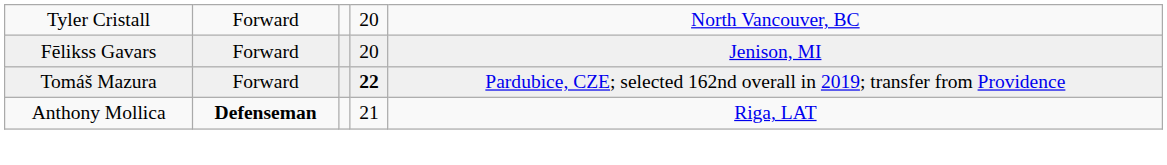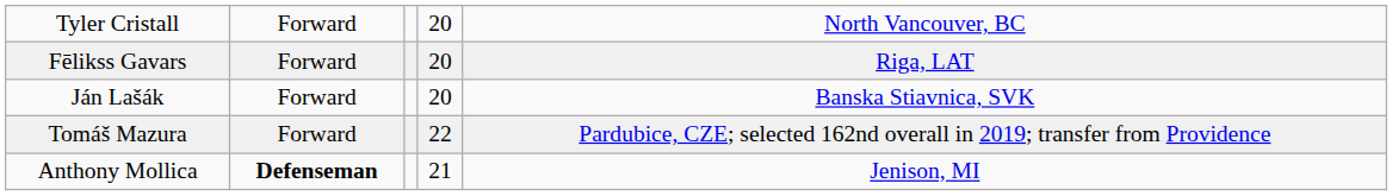Fēlikss Gavars | column 5: Jenison, MI -> Riga, LAT
+ row: Ján Lašák | Forward | 20 | Banska Stiavnica, SVK
Tomáš Mazura | column 4: bold -> normal
Anthony Mollica | column 5: Riga, LAT -> Jenison, MI
